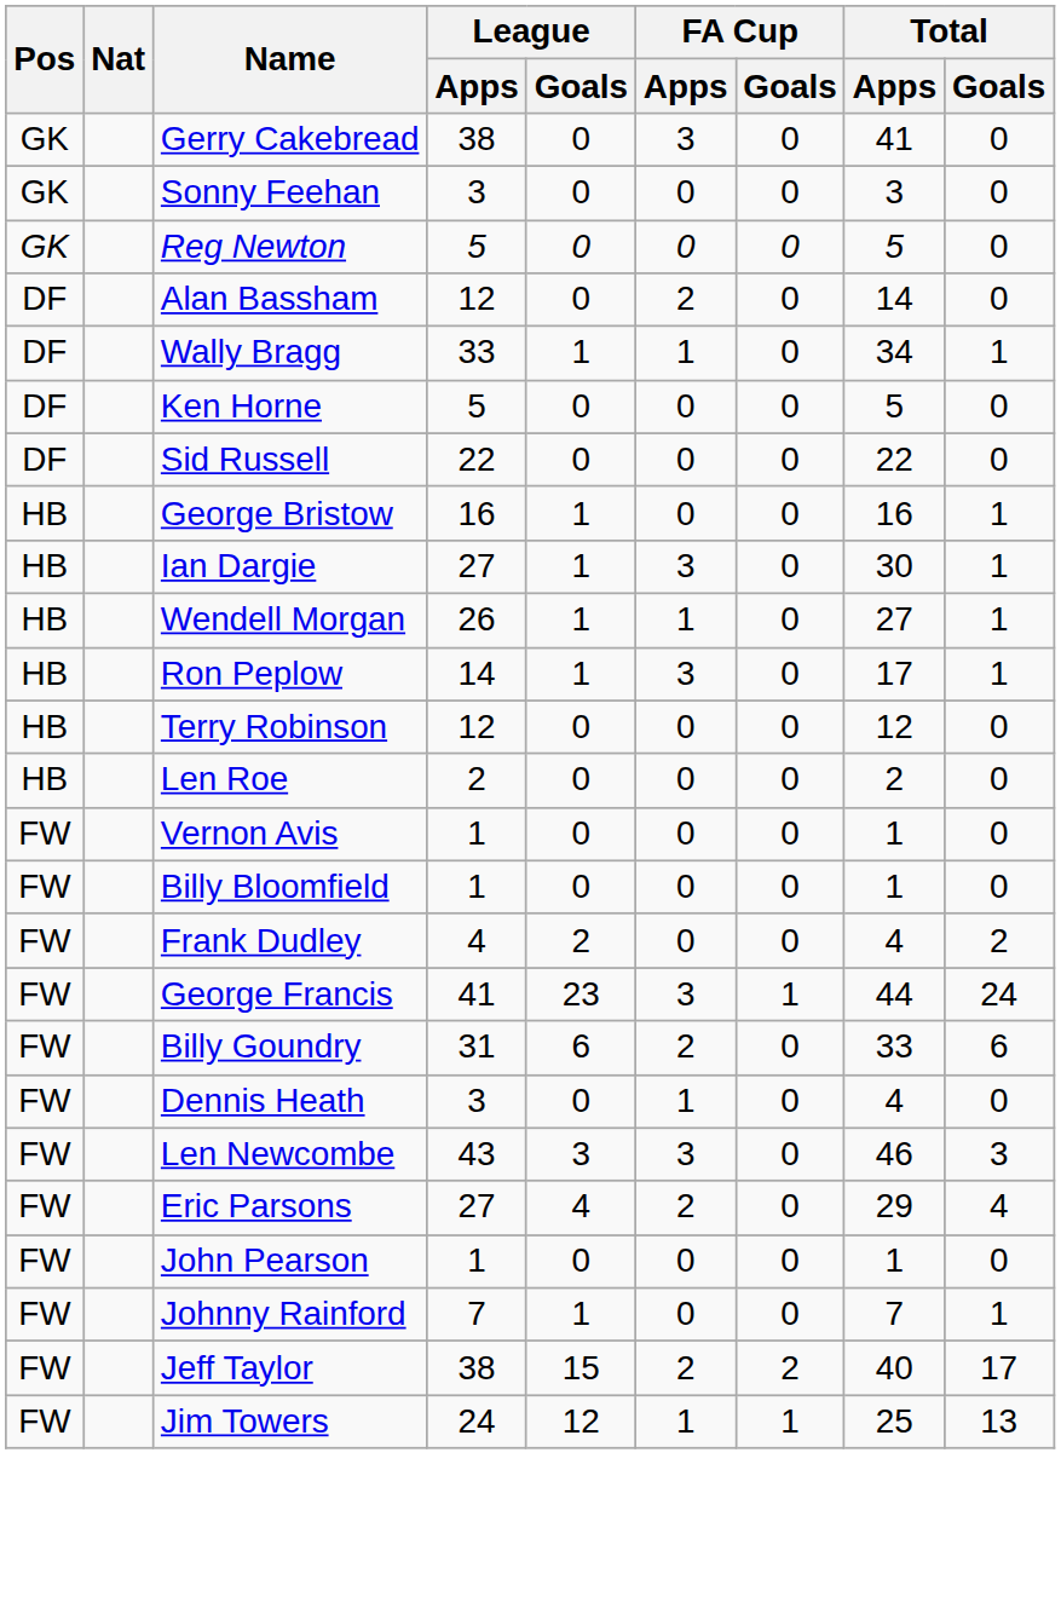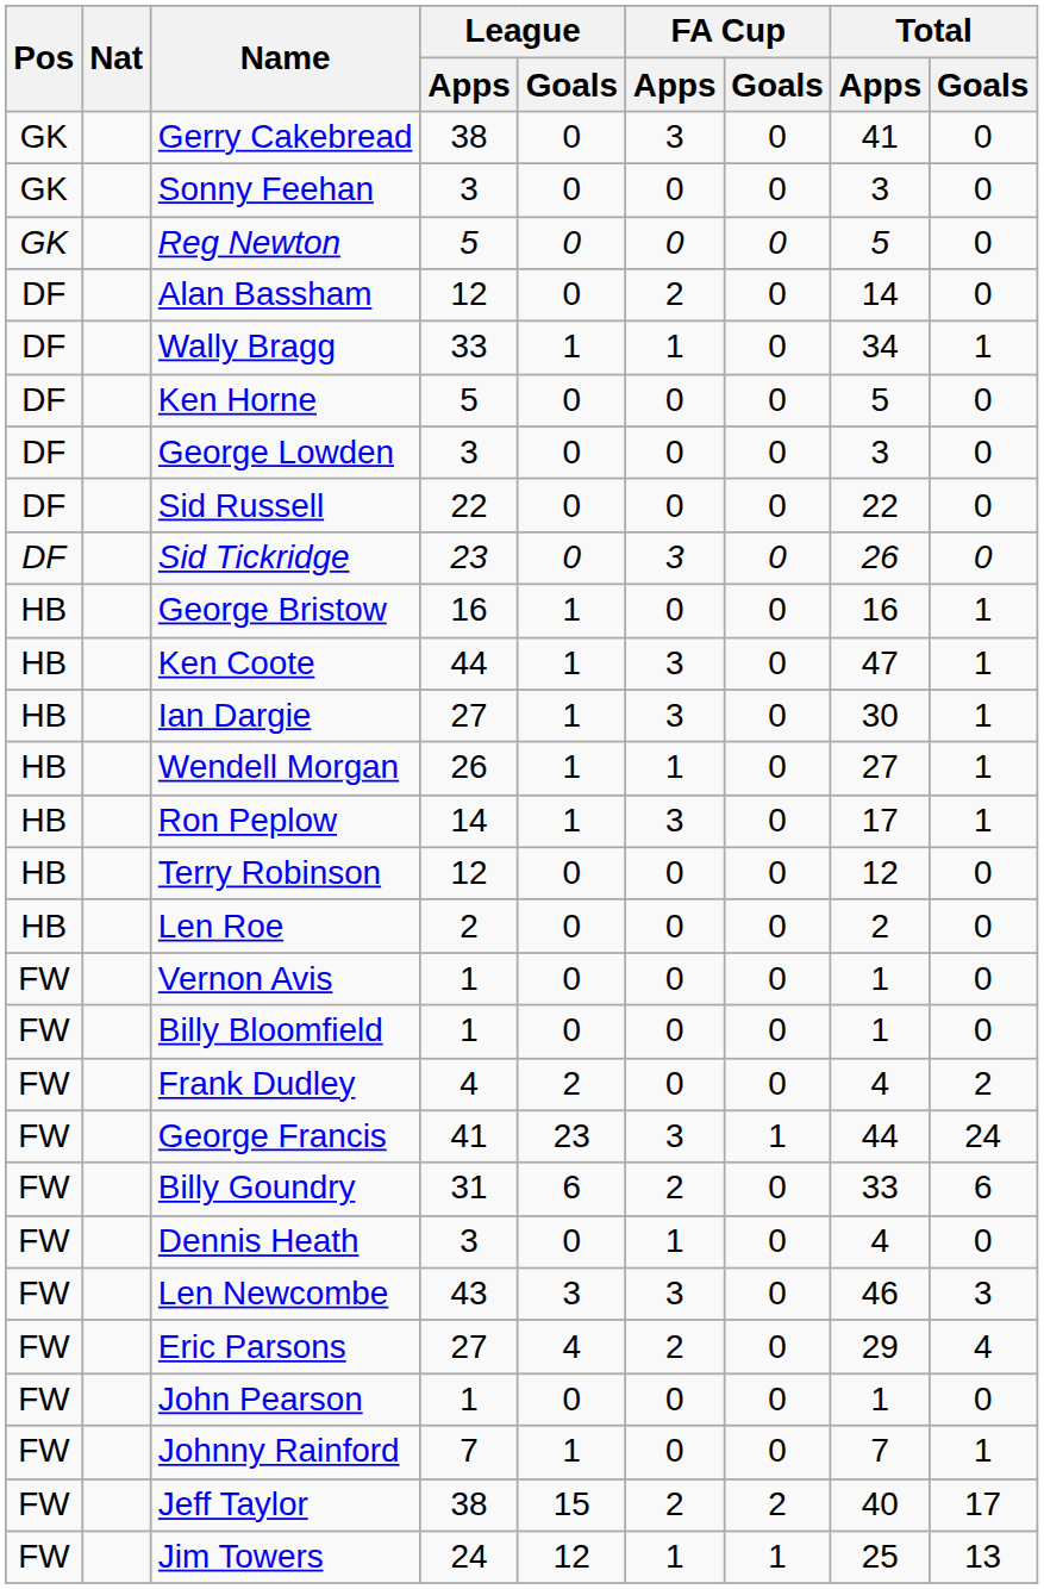+ row: DF | George Lowden | 3 | 0 | 0 | 0 | 3 | 0
+ row: DF | Sid Tickridge | 23 | 0 | 3 | 0 | 26 | 0
+ row: HB | Ken Coote | 44 | 1 | 3 | 0 | 47 | 1
